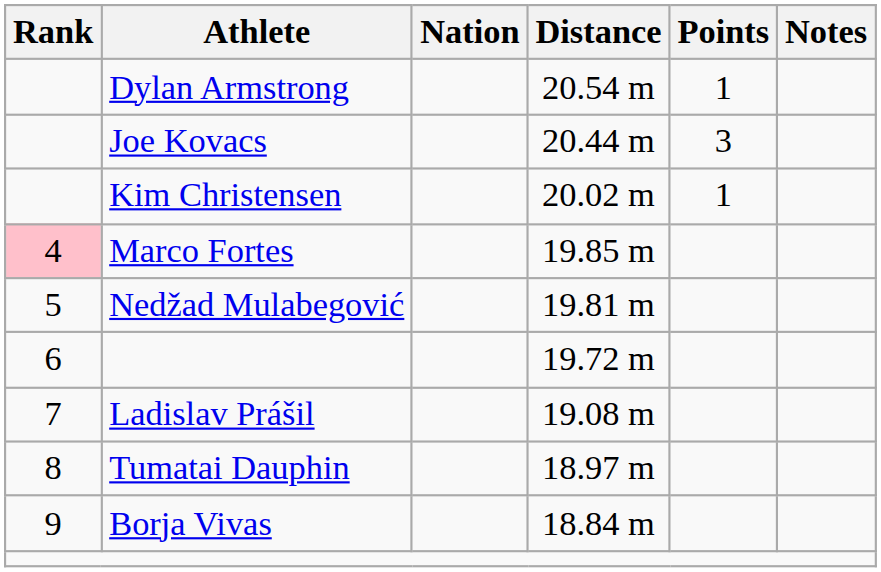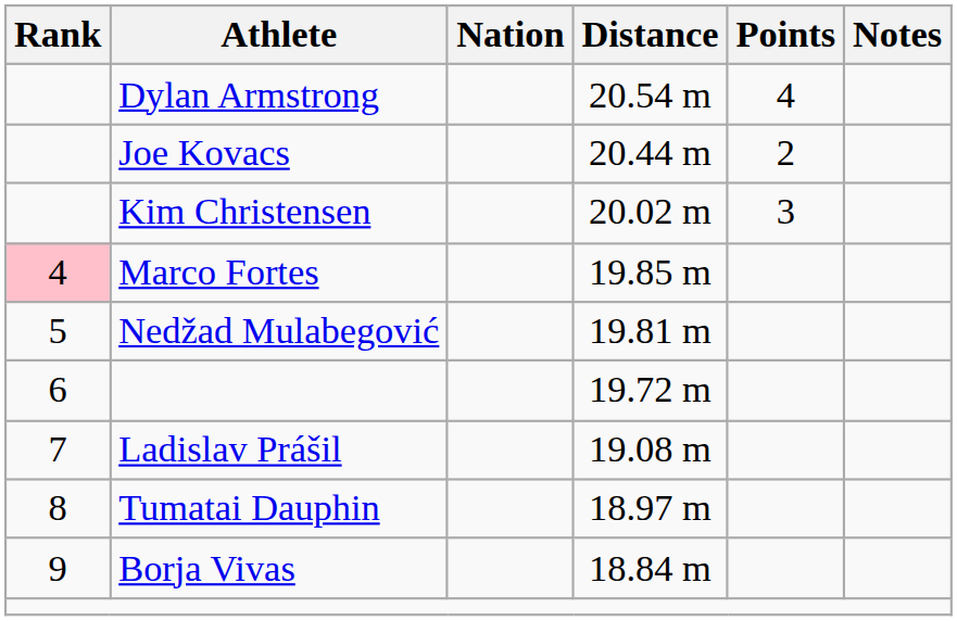Dylan Armstrong | Points: 1 -> 4
Joe Kovacs | Points: 3 -> 2
Kim Christensen | Points: 1 -> 3
